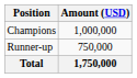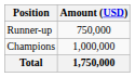rows swapped: Champions <-> Runner-up
